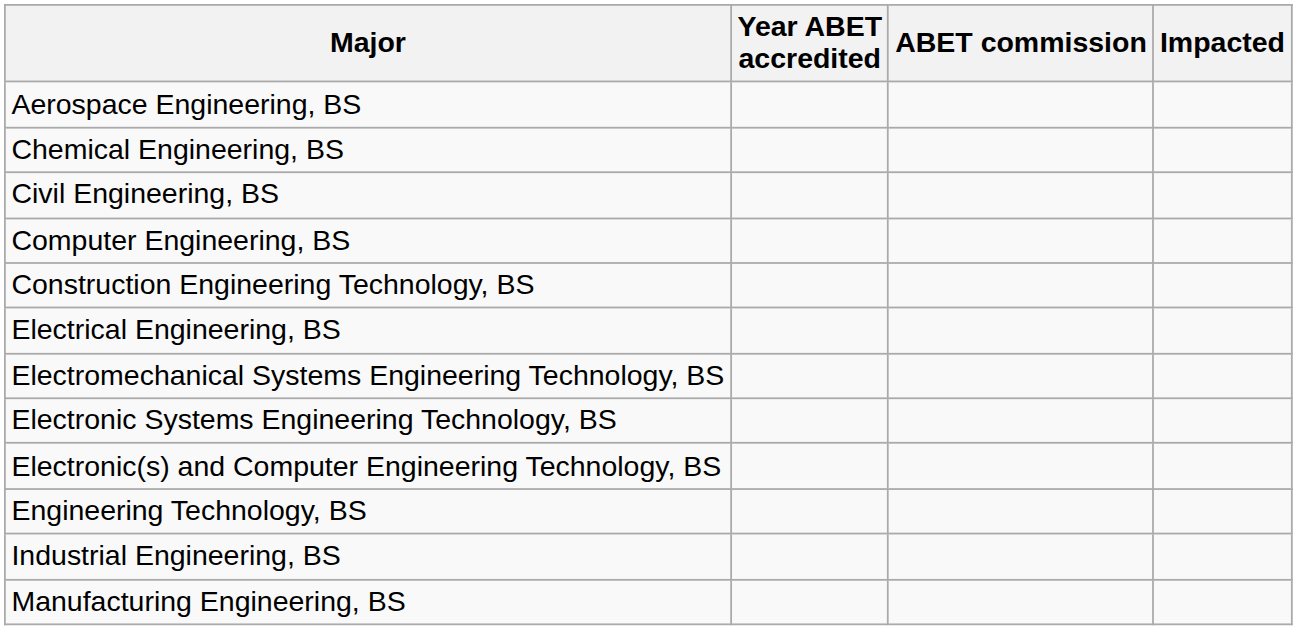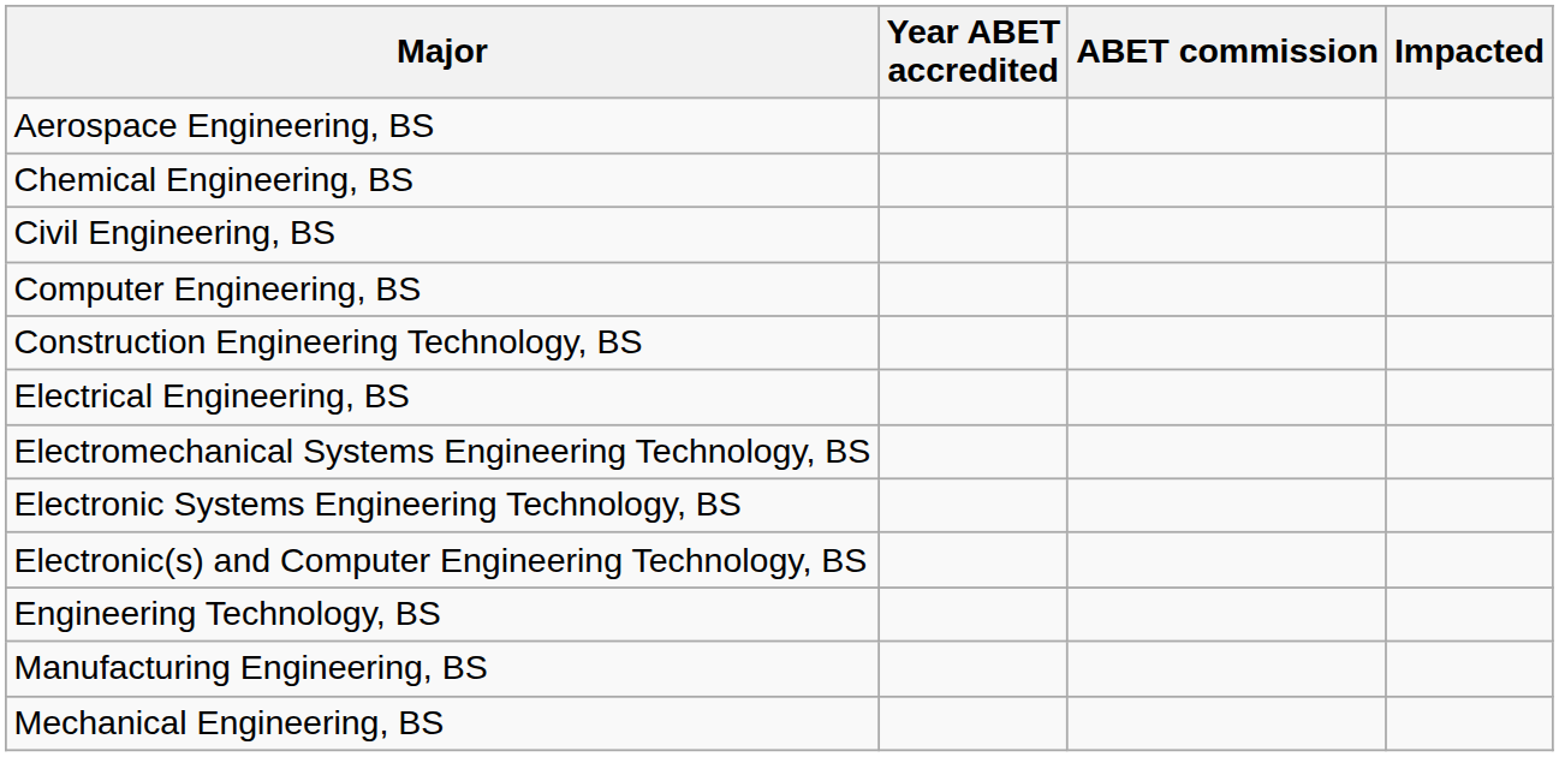- row: Industrial Engineering, BS
+ row: Mechanical Engineering, BS
